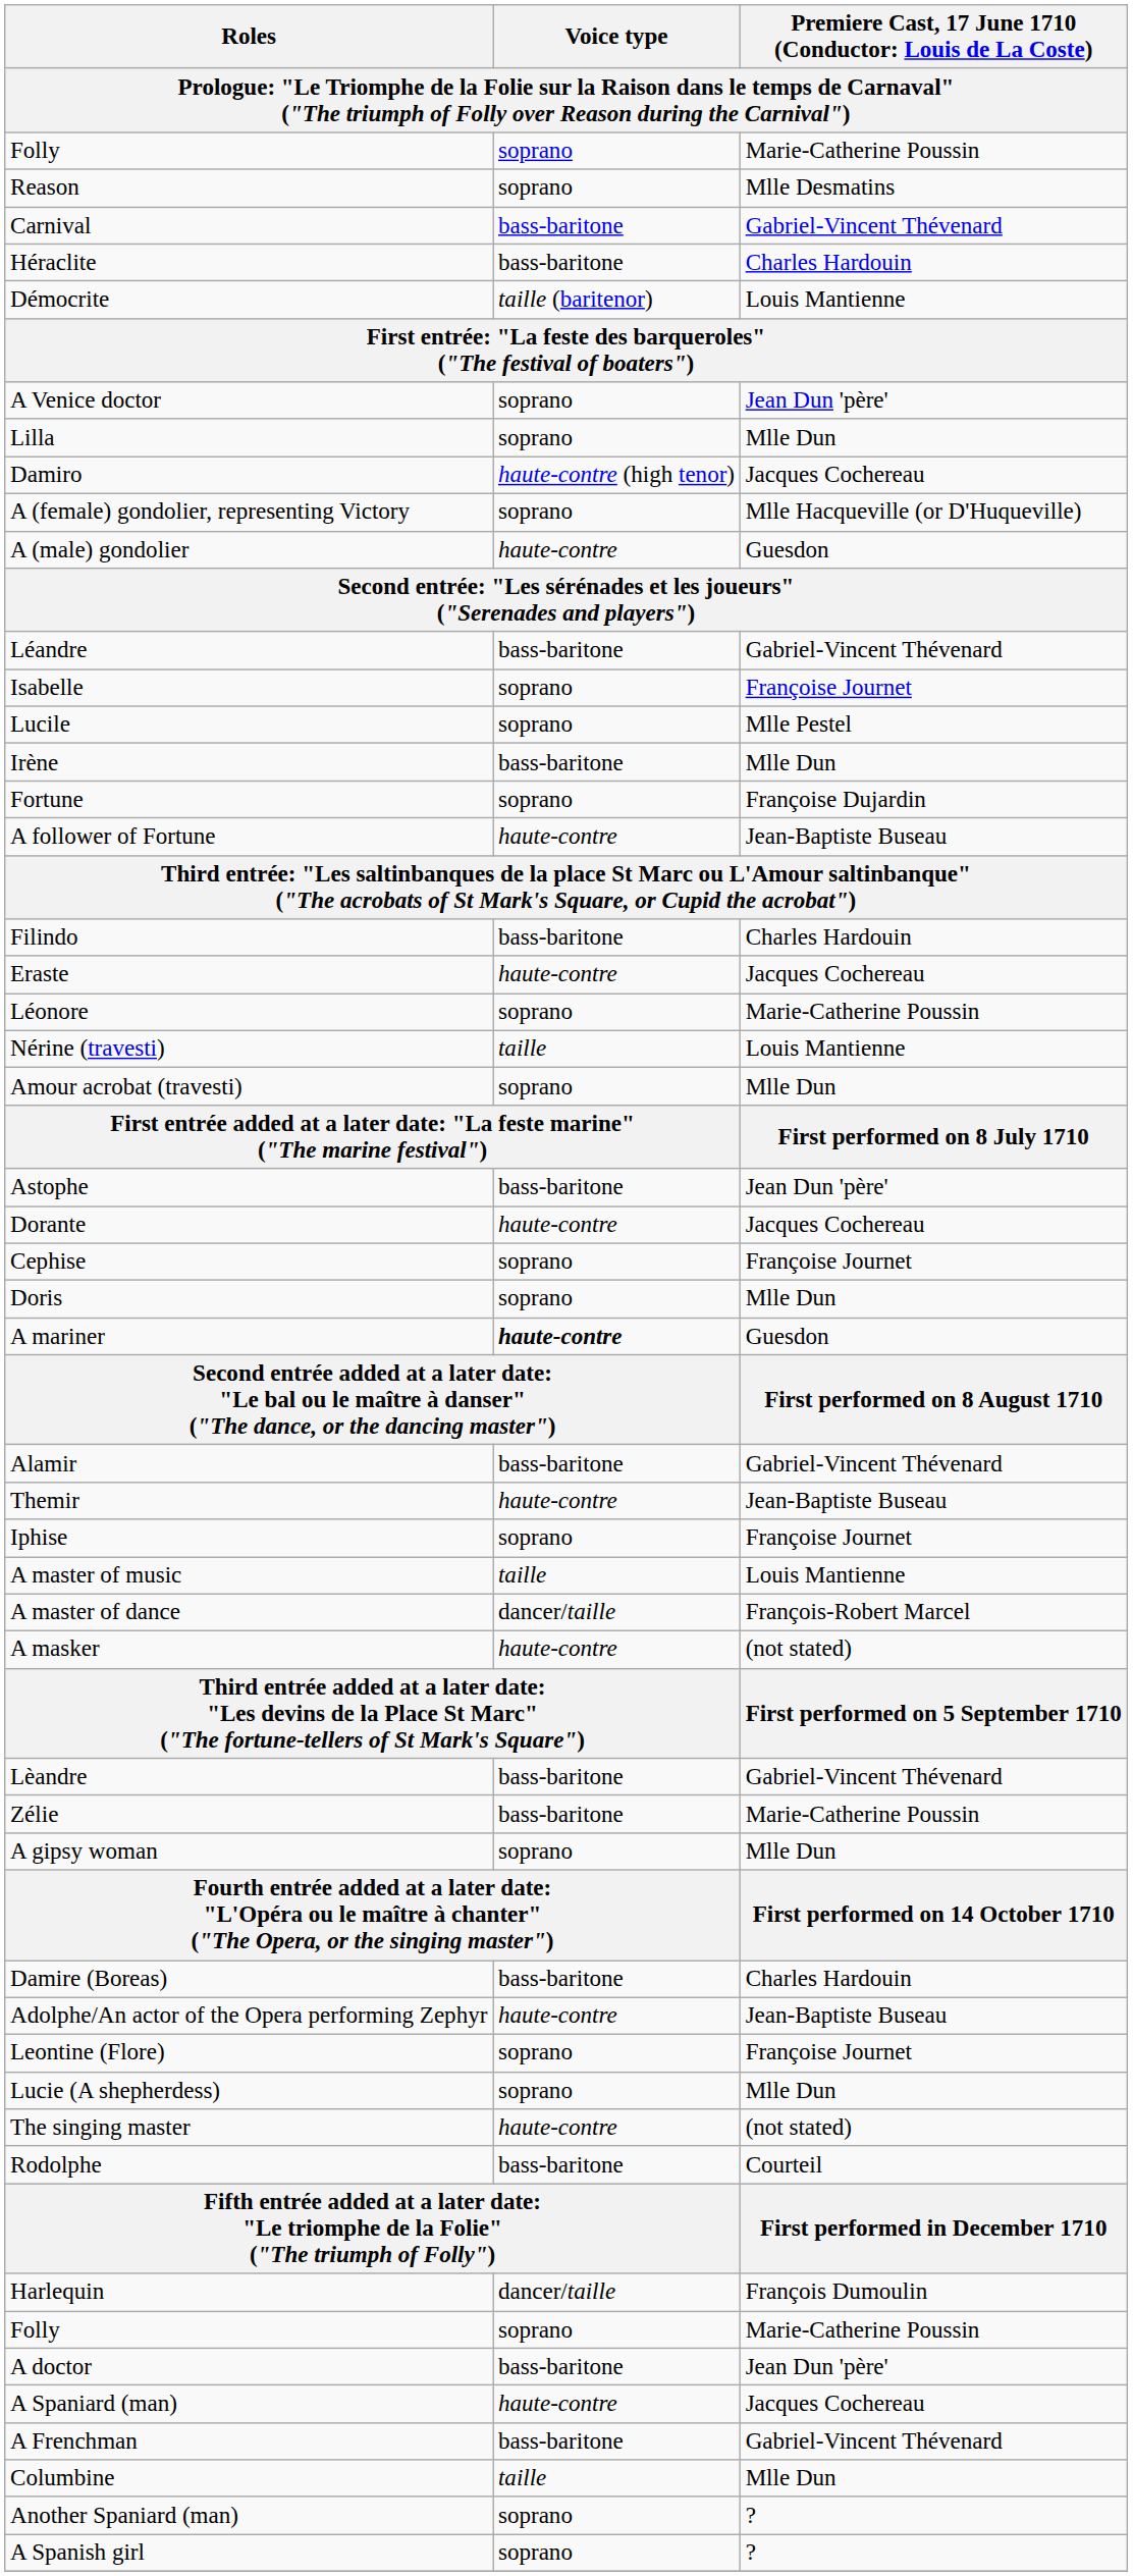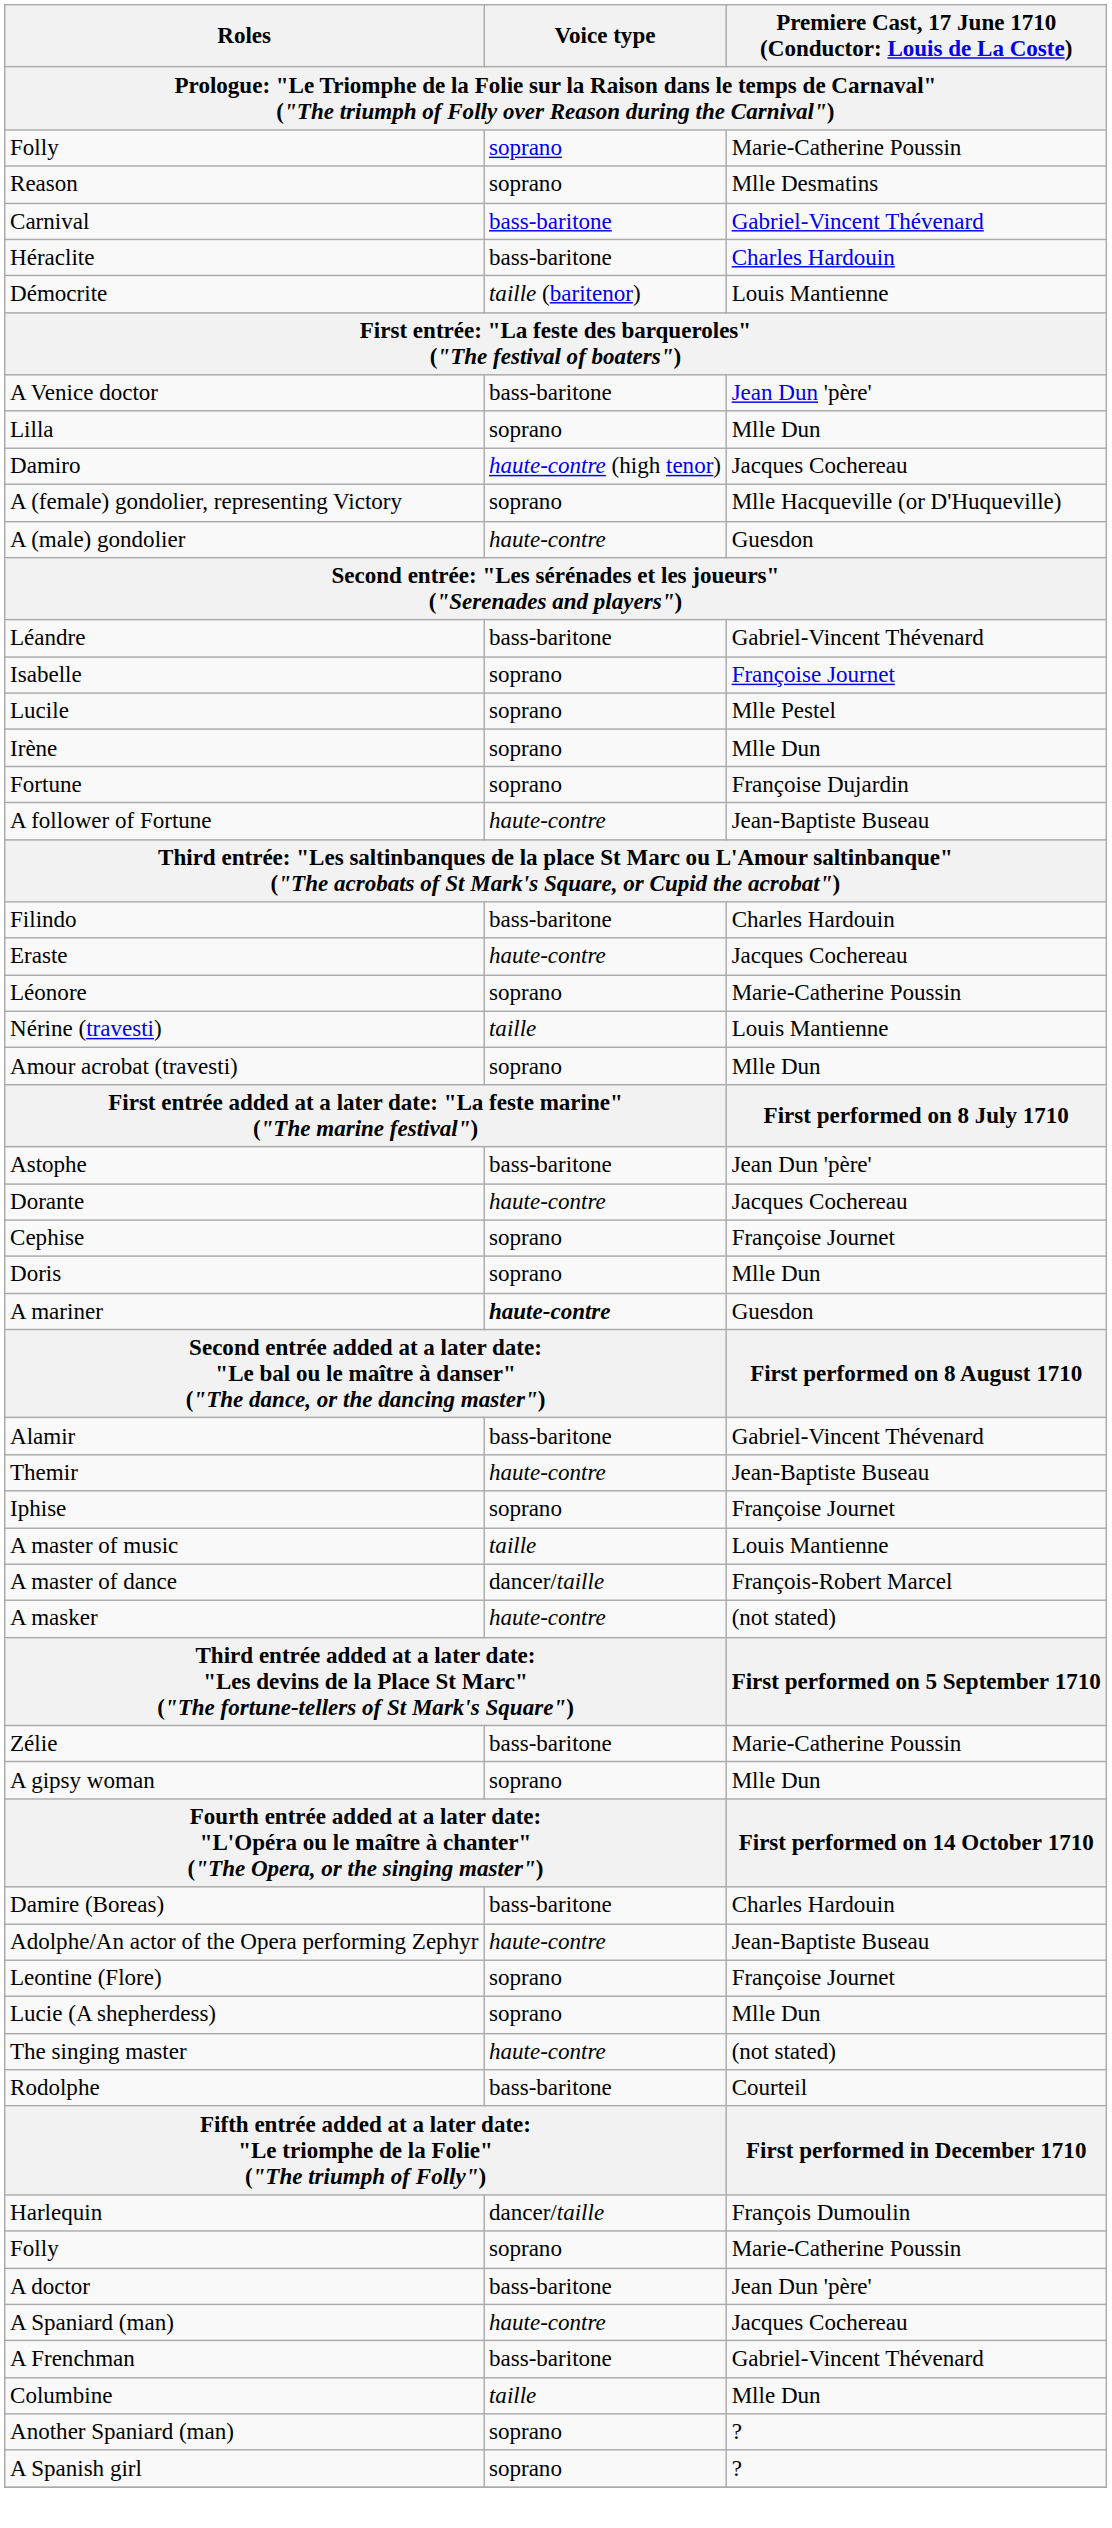A Venice doctor | Voice type: soprano -> bass-baritone
Irène | Voice type: bass-baritone -> soprano
- row: Lèandre | bass-baritone | Gabriel-Vincent Thévenard
